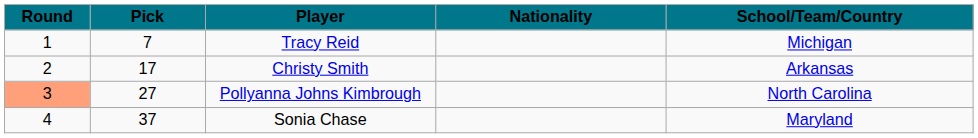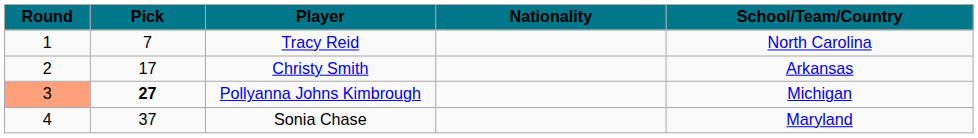Tracy Reid | School/Team/Country: Michigan -> North Carolina
Pollyanna Johns Kimbrough | Pick: normal -> bold
Pollyanna Johns Kimbrough | School/Team/Country: North Carolina -> Michigan
